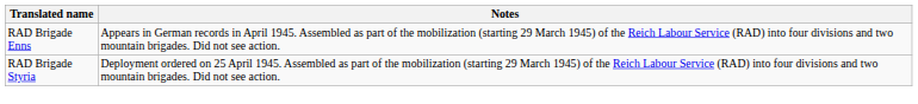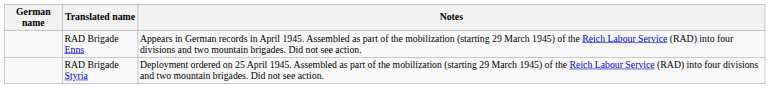+ column: German name
